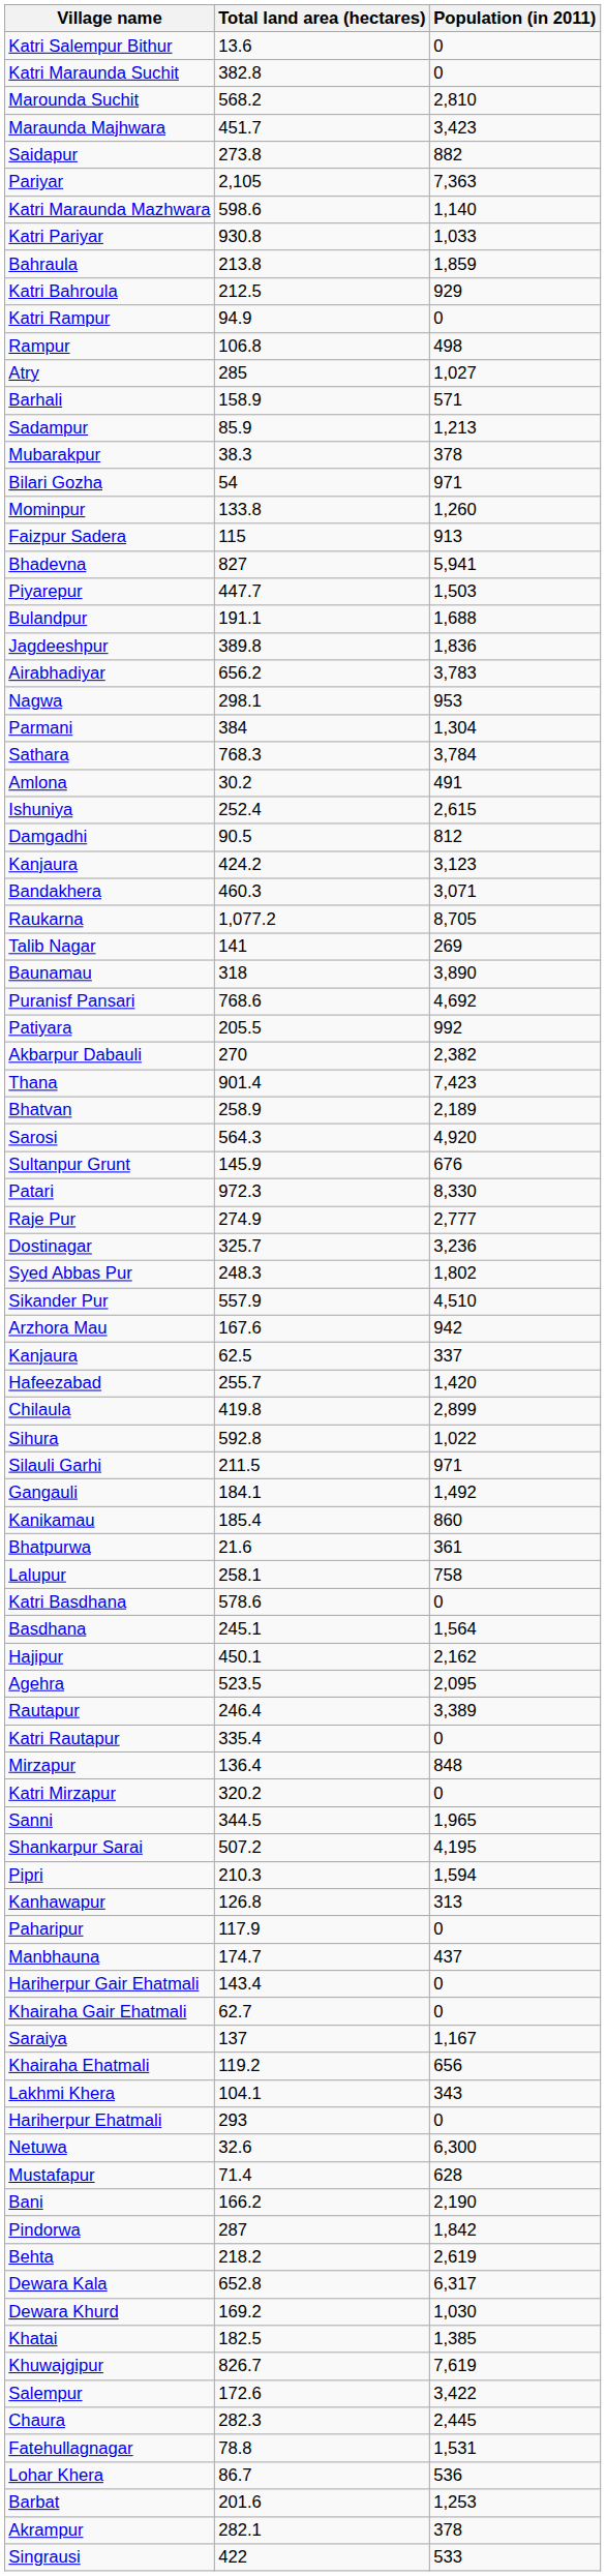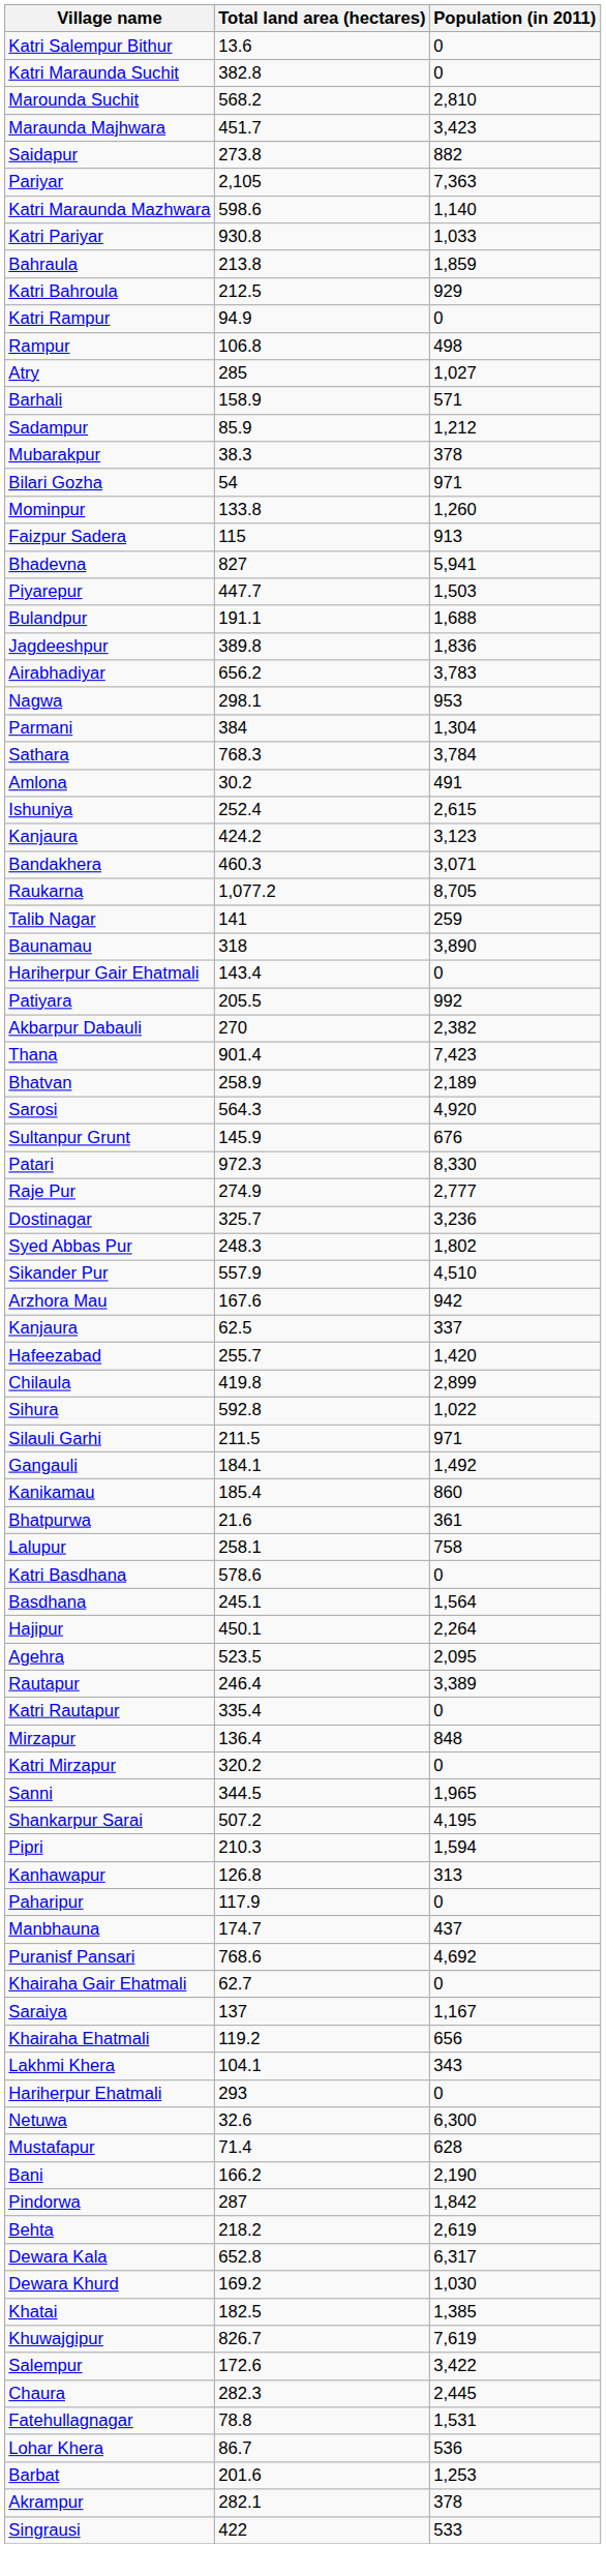Sadampur | Population (in 2011): 1,213 -> 1,212
- row: Damgadhi | 90.5 | 812
Talib Nagar | Population (in 2011): 269 -> 259
rows swapped: Puranisf Pansari <-> Hariherpur Gair Ehatmali
Hajipur | Population (in 2011): 2,162 -> 2,264
